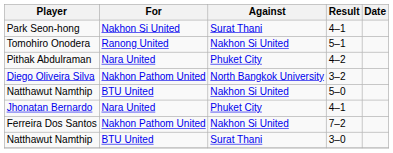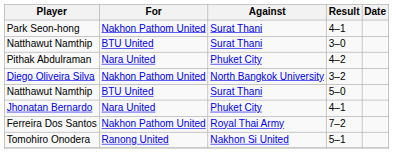Park Seon-hong | For: Nakhon Si United -> Nakhon Pathom United
rows swapped: Natthawut Namthip / 3–0 <-> Tomohiro Onodera
Natthawut Namthip / 5–0 | Against: Nakhon Si United -> Surat Thani
Ferreira Dos Santos | Against: Nakhon Si United -> Royal Thai Army
